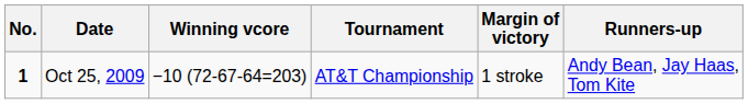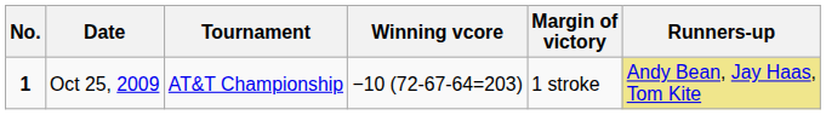columns swapped: Tournament <-> Winning vcore
Oct 25, 2009 | Runners-up: no background -> khaki background
